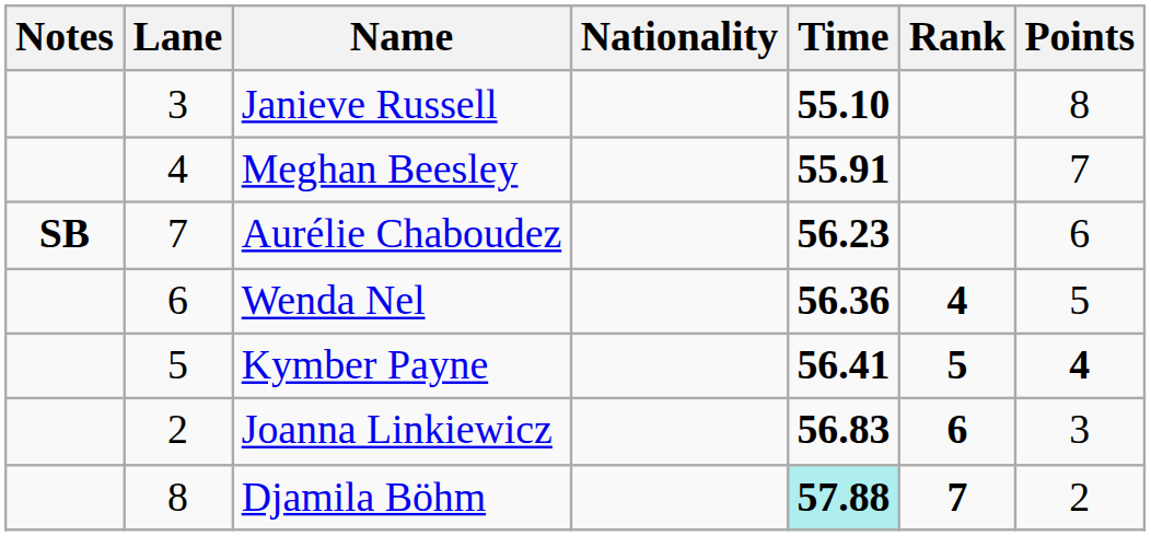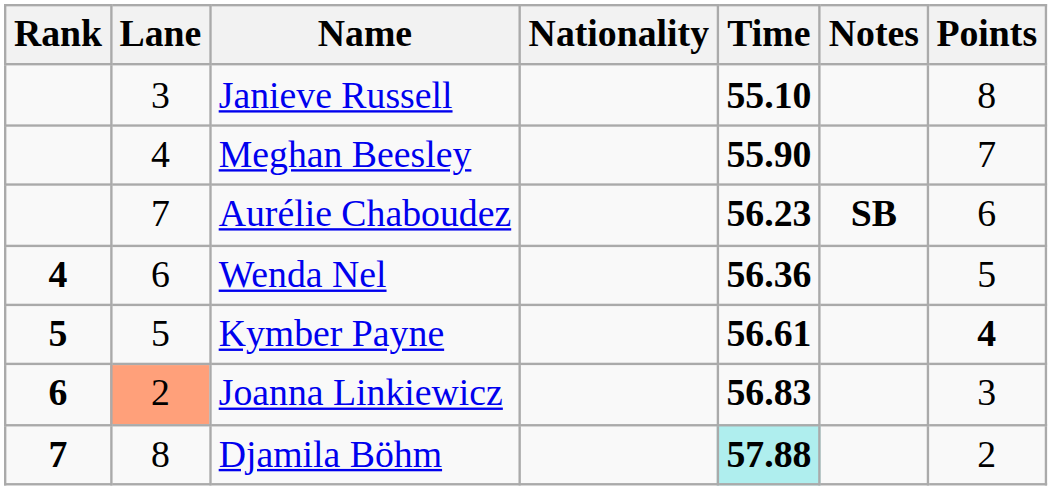columns swapped: Rank <-> Notes
Meghan Beesley | Time: 55.91 -> 55.90
Kymber Payne | Time: 56.41 -> 56.61
Joanna Linkiewicz | Lane: no background -> lightsalmon background
